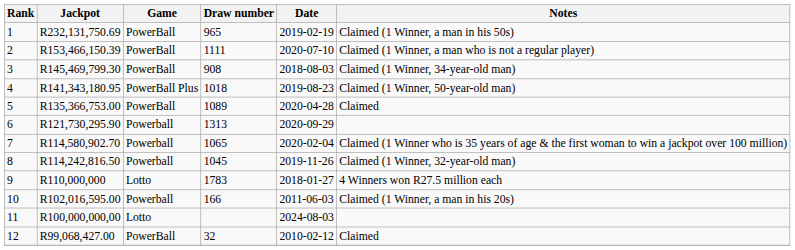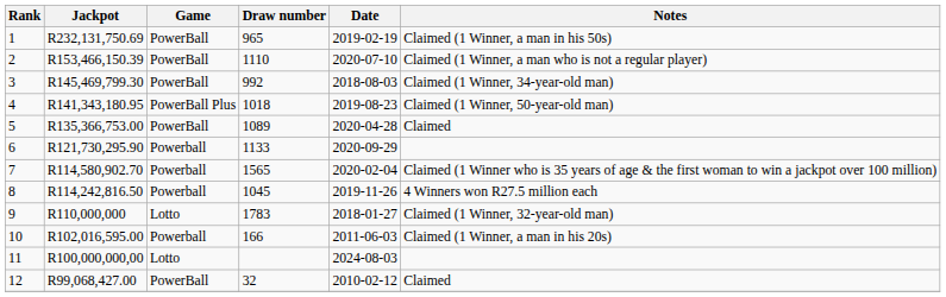2 | Draw number: 1111 -> 1110
3 | Draw number: 908 -> 992
6 | Draw number: 1313 -> 1133
7 | Draw number: 1065 -> 1565
8 | Notes: Claimed (1 Winner, 32-year-old man) -> 4 Winners won R27.5 million each
9 | Notes: 4 Winners won R27.5 million each -> Claimed (1 Winner, 32-year-old man)
